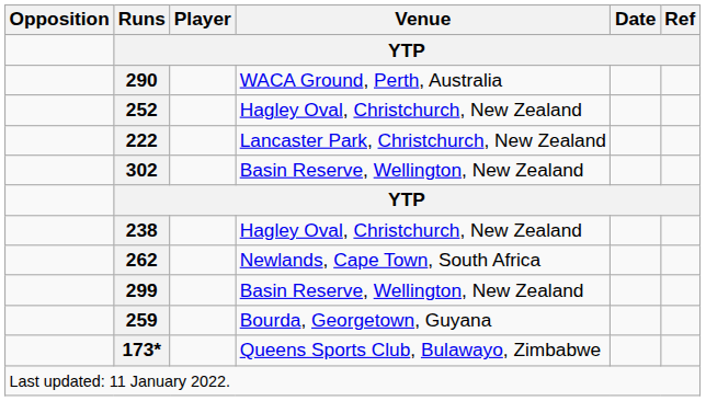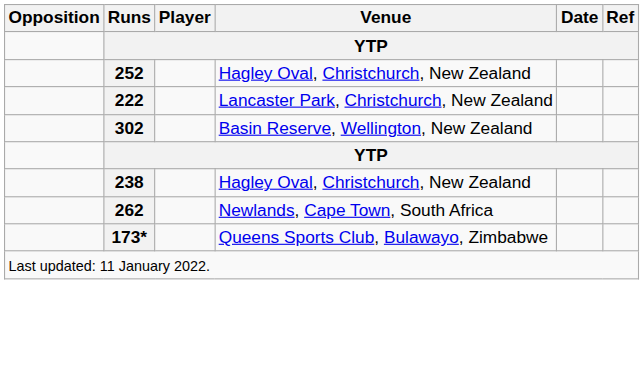- row: 290 | WACA Ground, Perth, Australia
- row: 299 | Basin Reserve, Wellington, New Zealand
- row: 259 | Bourda, Georgetown, Guyana
